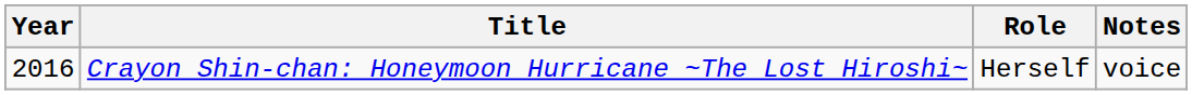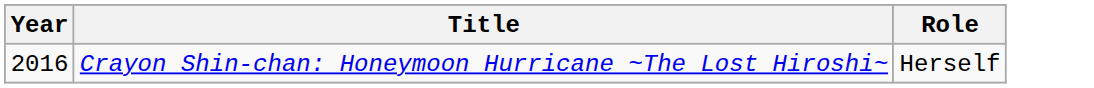- column: Notes | voice
